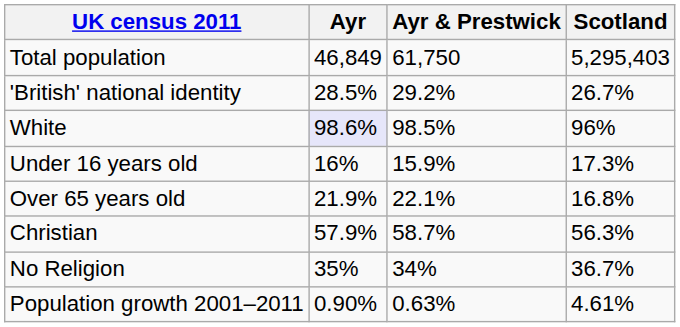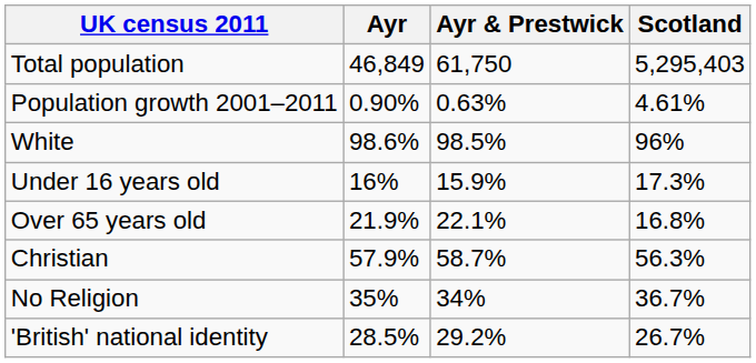rows swapped: Population growth 2001–2011 <-> 'British' national identity
White | Ayr: lavender background -> no background
